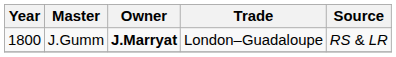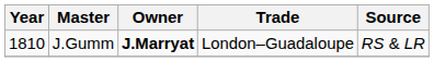J.Gumm | Year: 1800 -> 1810
